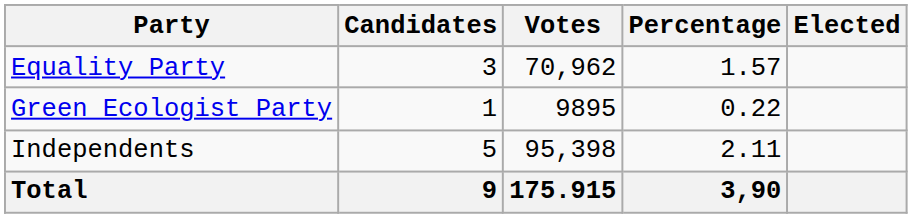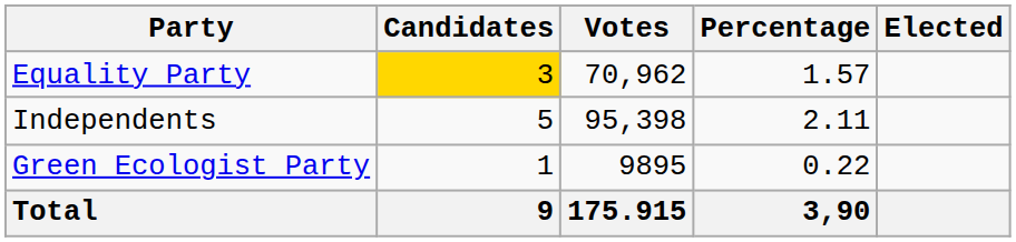Equality Party | Candidates: no background -> gold background
rows swapped: Green Ecologist Party <-> Independents
